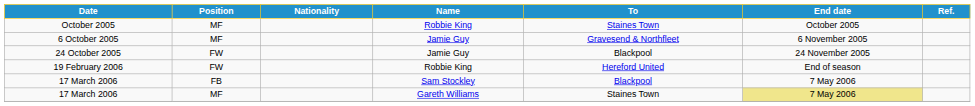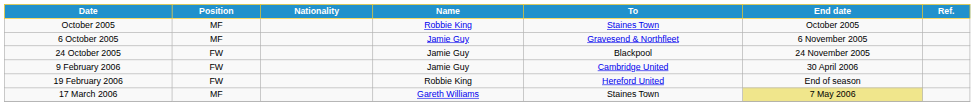+ row: 9 February 2006 | FW | Jamie Guy | Cambridge United | 30 April 2006
- row: 17 March 2006 | FB | Sam Stockley | Blackpool | 7 May 2006
